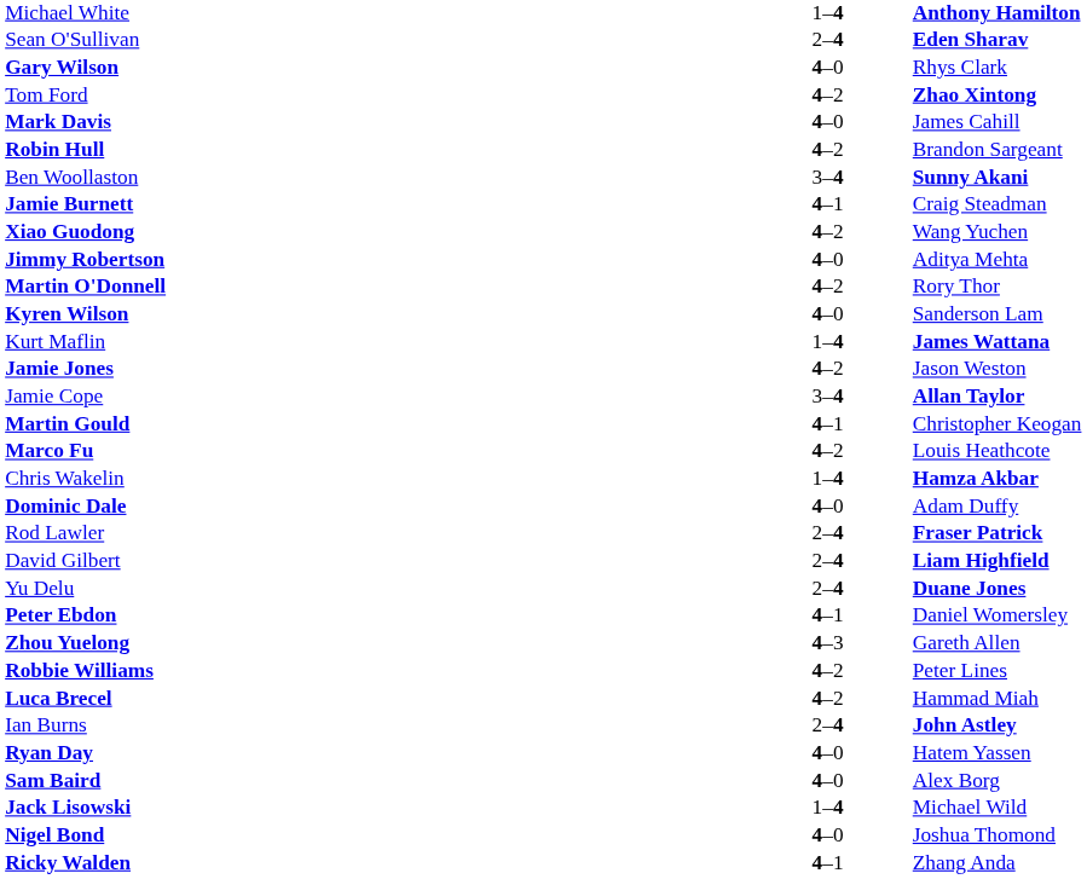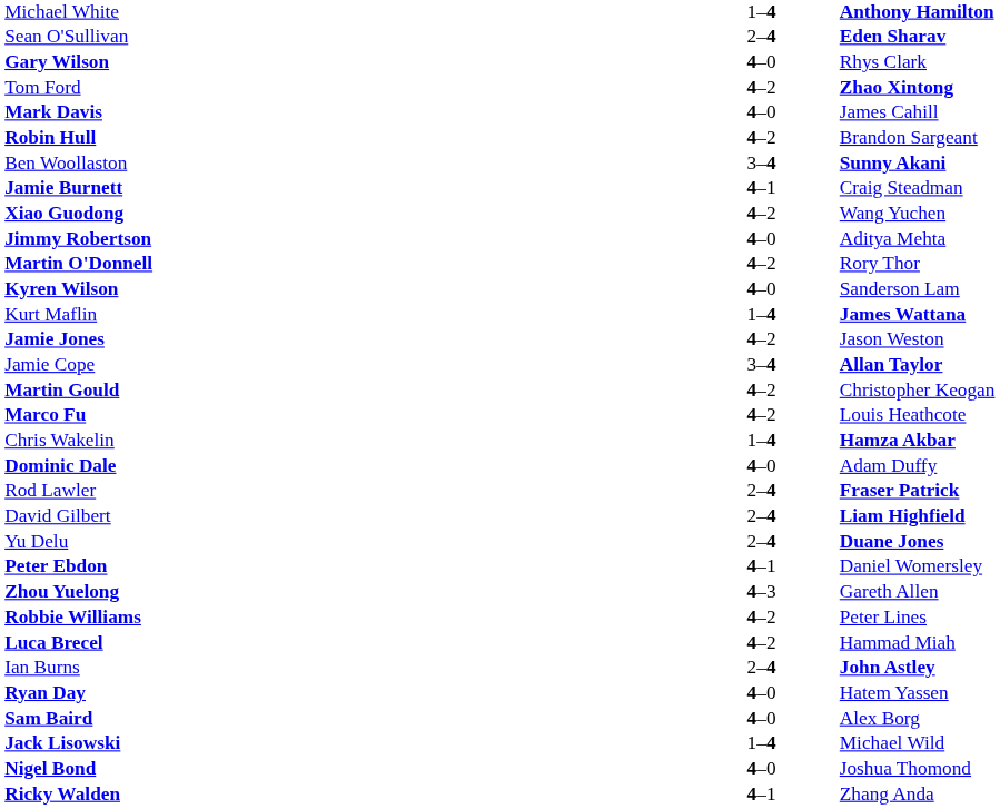Martin Gould | column 2: 4–1 -> 4–2
